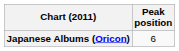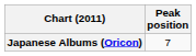Japanese Albums (Oricon) | Peak position: 6 -> 7
